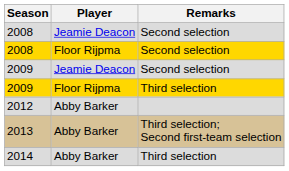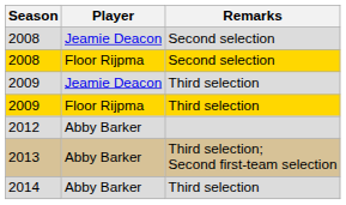2009 / Jeamie Deacon | Remarks: Second selection -> Third selection
